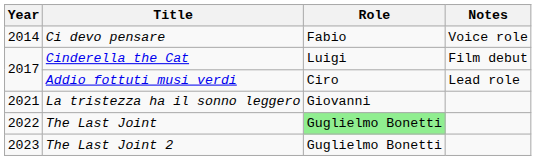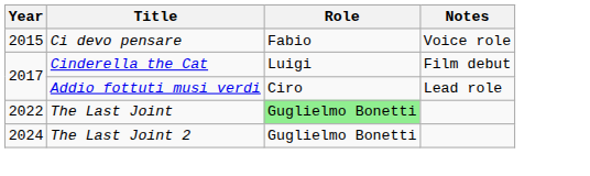Ci devo pensare | Year: 2014 -> 2015
- row: 2021 | La tristezza ha il sonno leggero | Giovanni
The Last Joint 2 | Year: 2023 -> 2024
